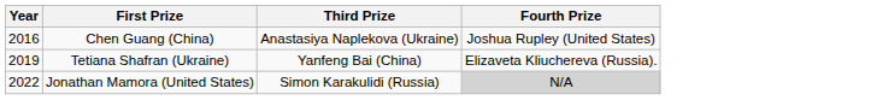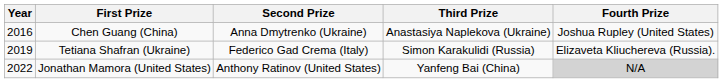+ column: Second Prize | Anna Dmytrenko (Ukraine) | Federico Gad Crema (Italy) | Anthony Ratinov (United States)
Tetiana Shafran (Ukraine) | Third Prize: Yanfeng Bai (China) -> Simon Karakulidi (Russia)
Jonathan Mamora (United States) | Third Prize: Simon Karakulidi (Russia) -> Yanfeng Bai (China)
